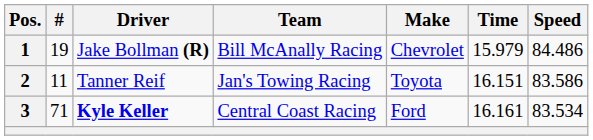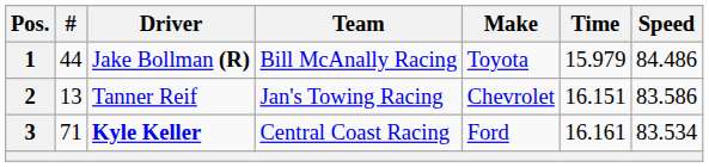1 | #: 19 -> 44
1 | Make: Chevrolet -> Toyota
2 | #: 11 -> 13
2 | Make: Toyota -> Chevrolet
